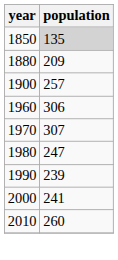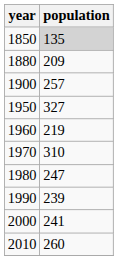+ row: 1950 | 327
1960 | population: 306 -> 219
1970 | population: 307 -> 310
